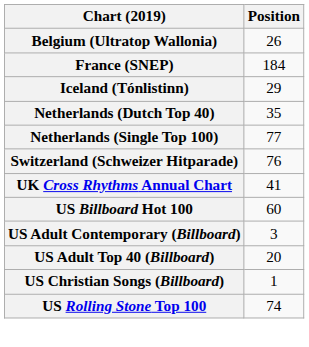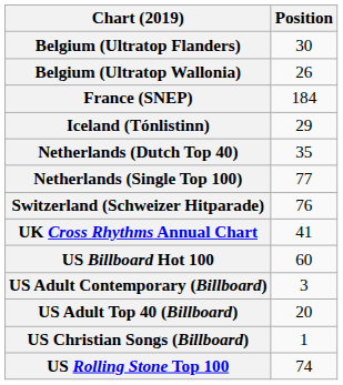+ row: Belgium (Ultratop Flanders) | 30
